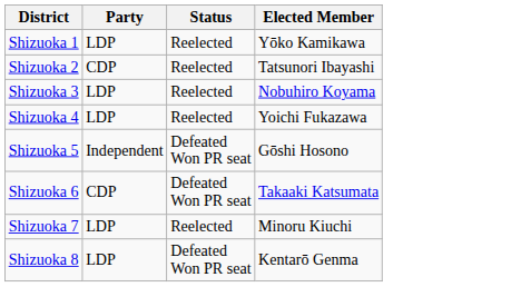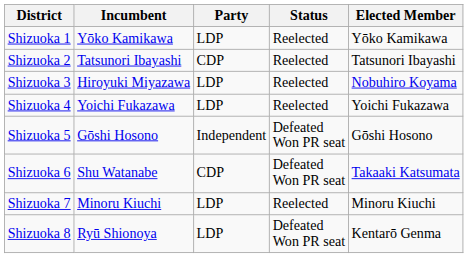+ column: Incumbent | Yōko Kamikawa | Tatsunori Ibayashi | Hiroyuki Miyazawa | Yoichi Fukazawa | Gōshi Hosono | Shu Watanabe | Minoru Kiuchi | Ryū Shionoya
